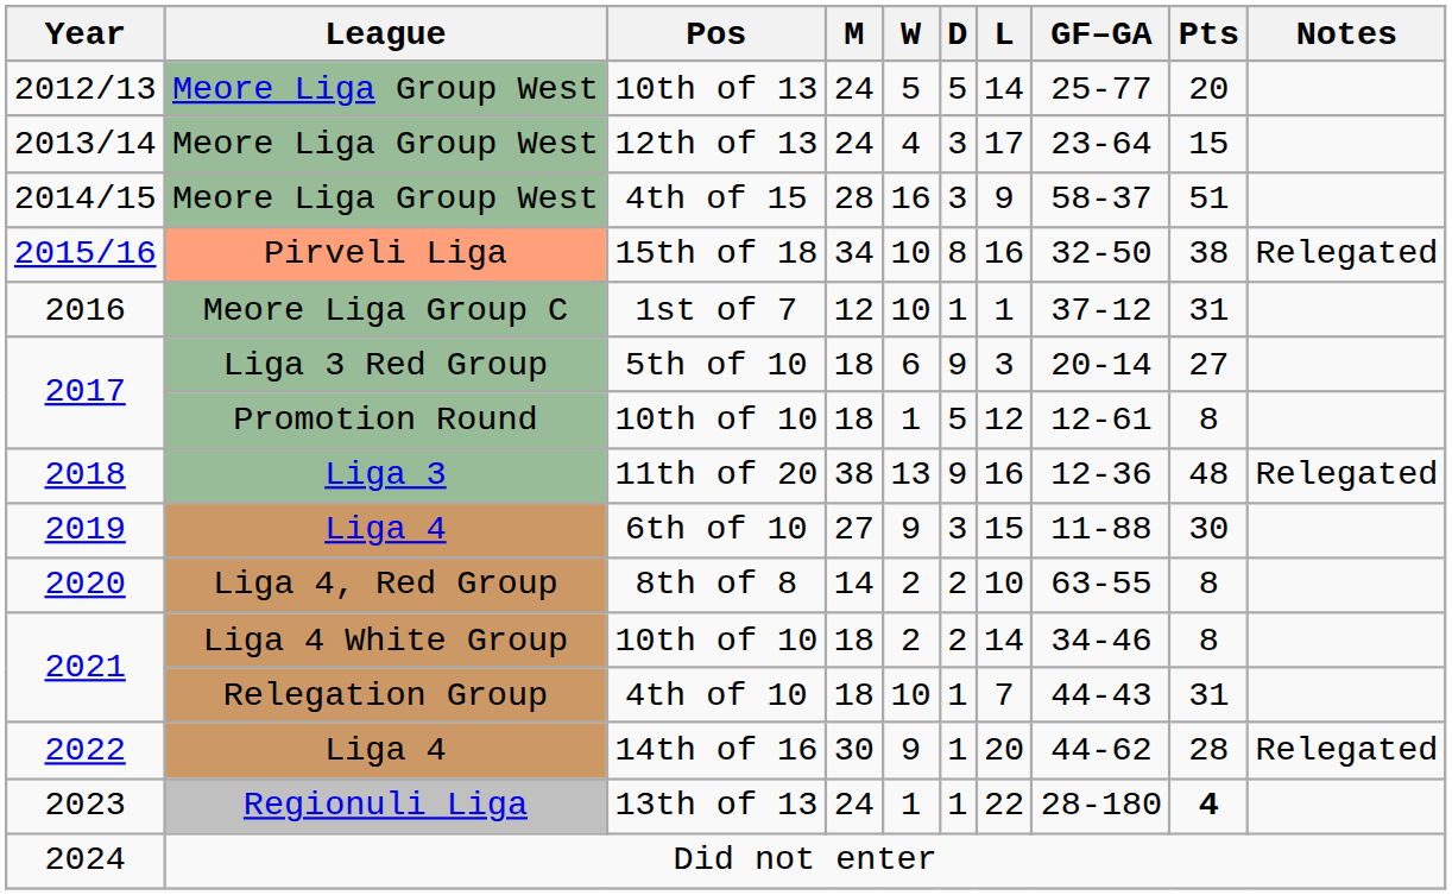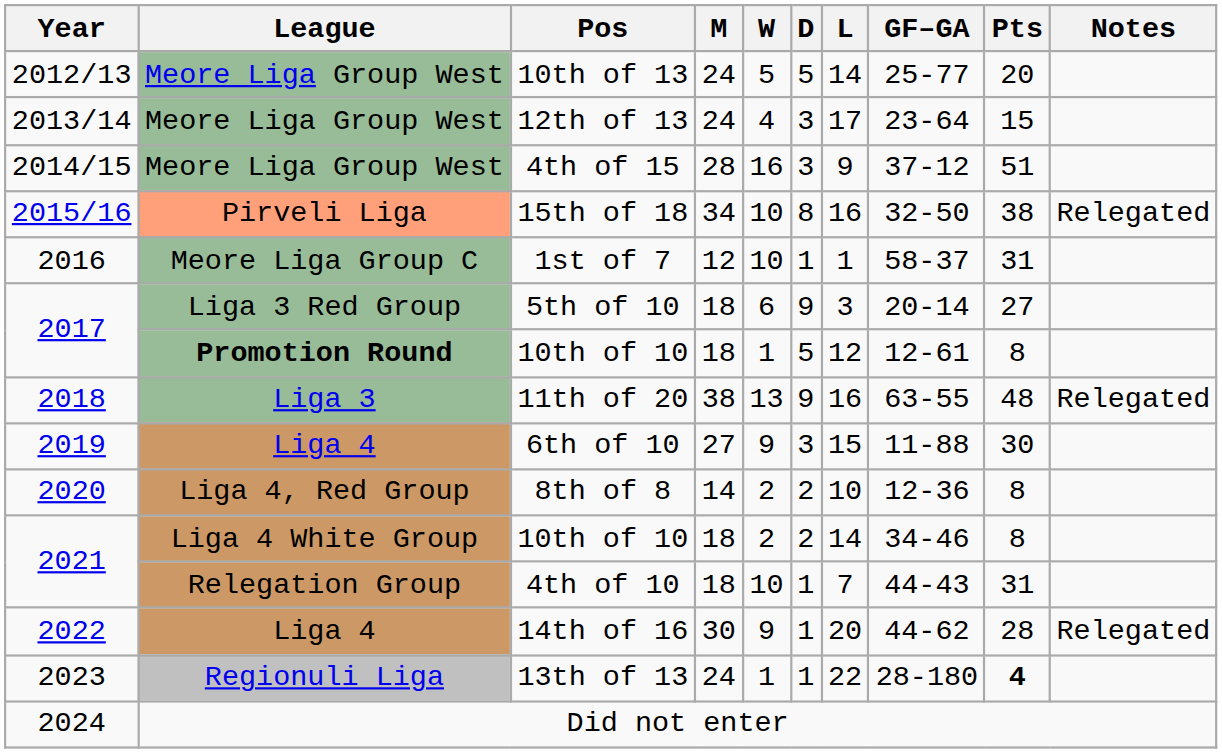4th of 15 | GF–GA: 58-37 -> 37-12
1st of 7 | GF–GA: 37-12 -> 58-37
2017 / 10th of 10 | League: normal -> bold
11th of 20 | GF–GA: 12-36 -> 63-55
8th of 8 | GF–GA: 63-55 -> 12-36
